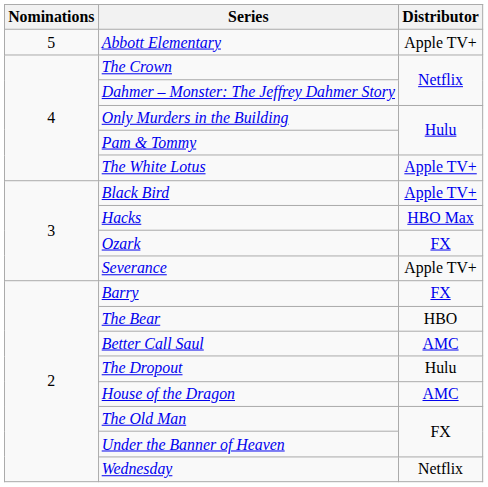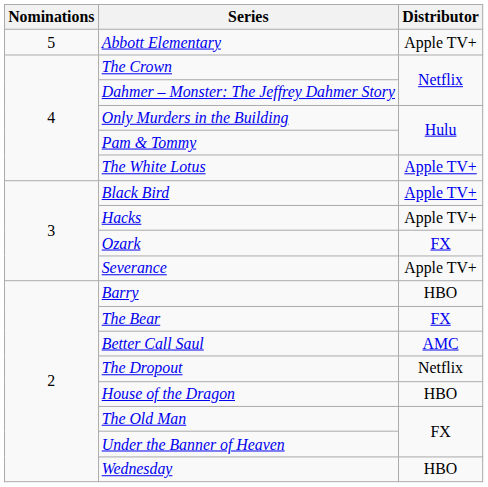Hacks | Distributor: HBO Max -> Apple TV+
Barry | Distributor: FX -> HBO
The Bear | Distributor: HBO -> FX
The Dropout | Distributor: Hulu -> Netflix
House of the Dragon | Distributor: AMC -> HBO
Wednesday | Distributor: Netflix -> HBO
